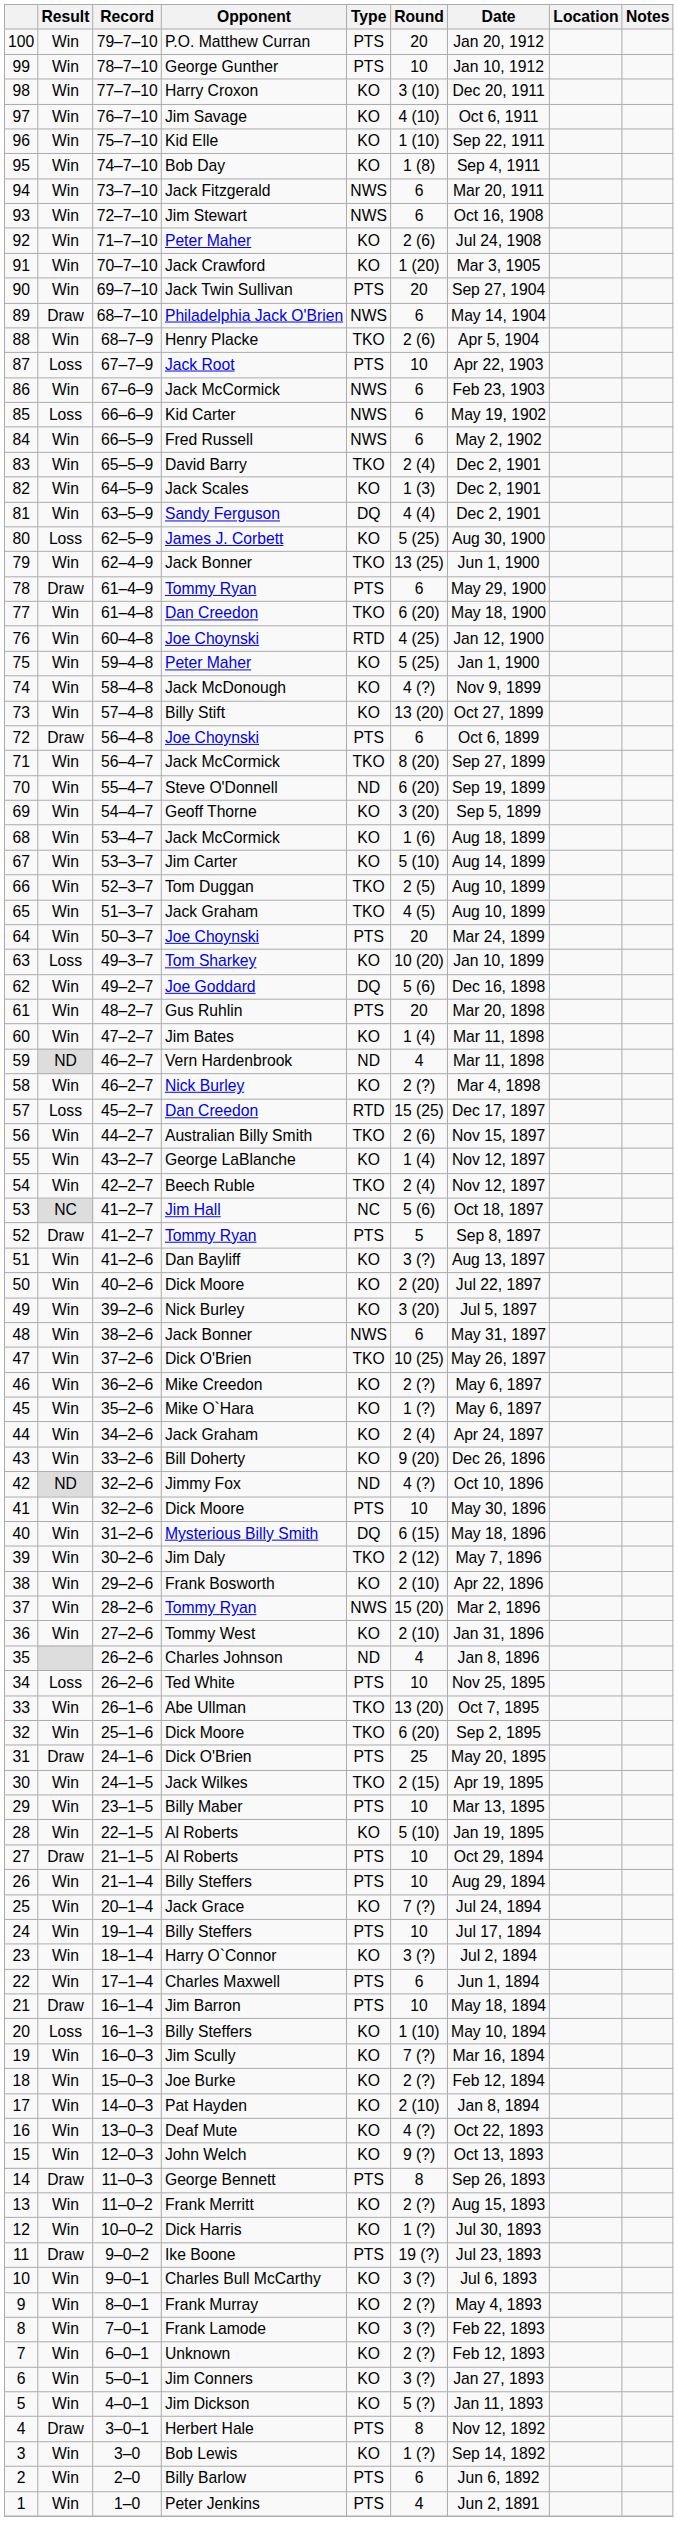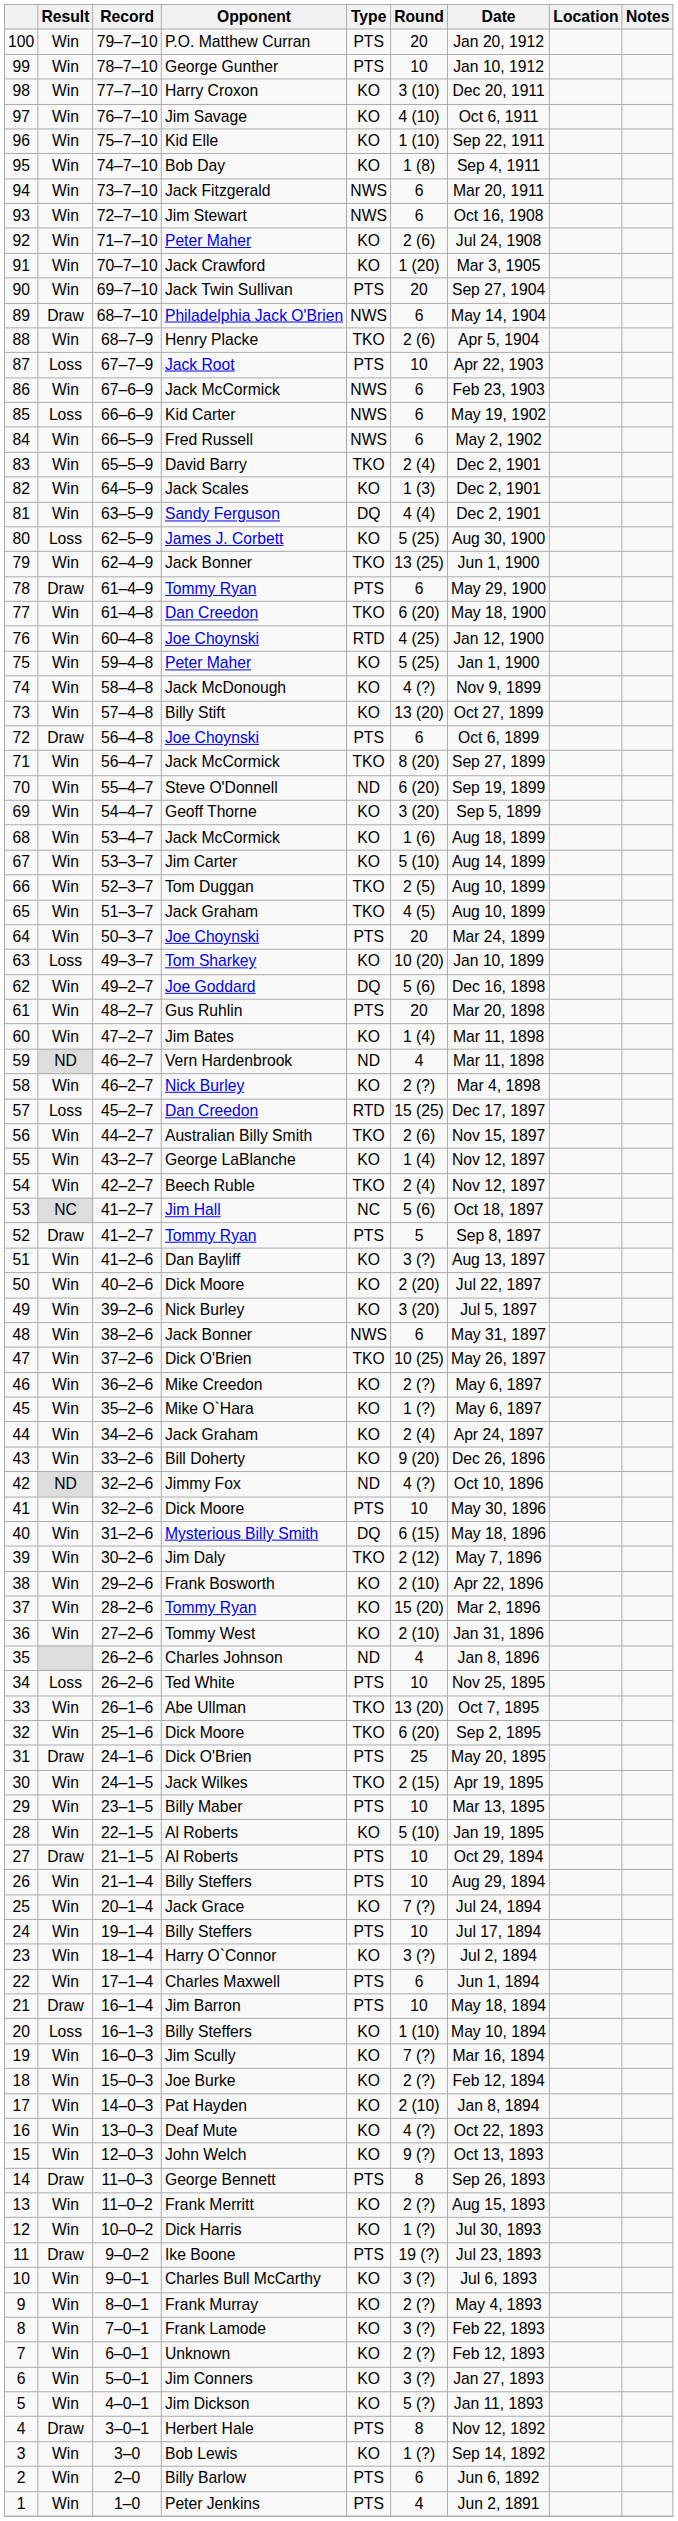37 | Type: NWS -> KO
